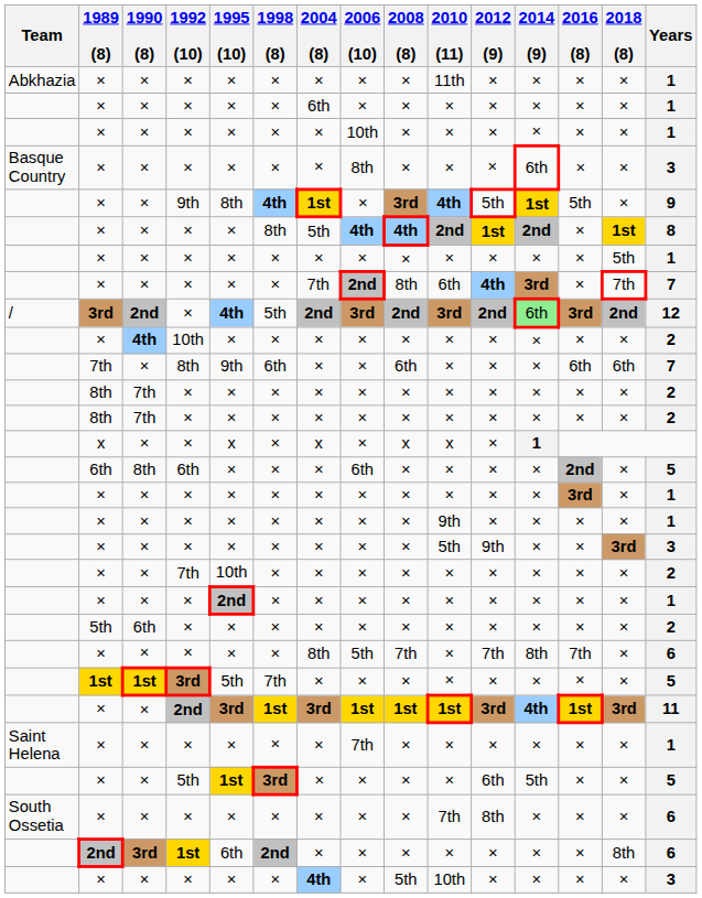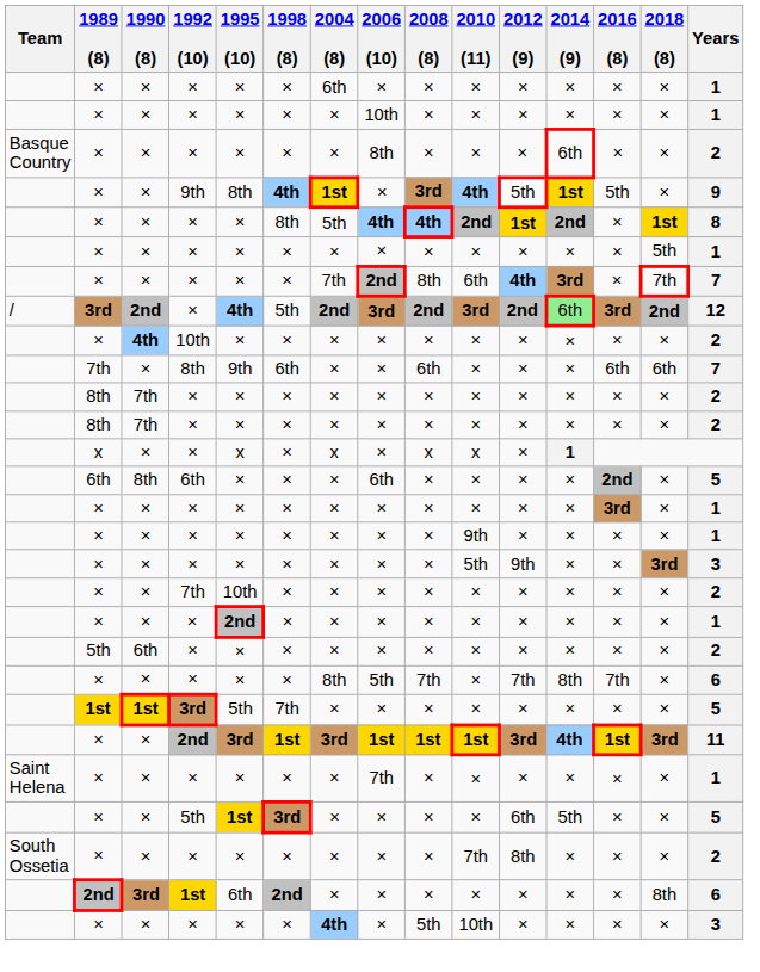- row: Abkhazia | × | × | × | × | × | × | × | × | 11th | × | × | × | × | 1
Basque Country / × | Years: 3 -> 2
South Ossetia / × | Years: 6 -> 2
